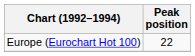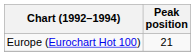Europe (Eurochart Hot 100) | Peak position: 22 -> 21
